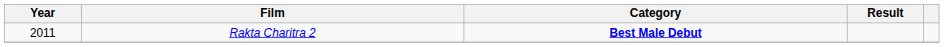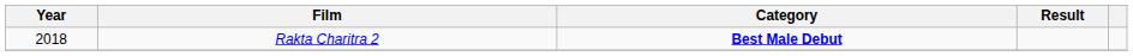Rakta Charitra 2 | Year: 2011 -> 2018
